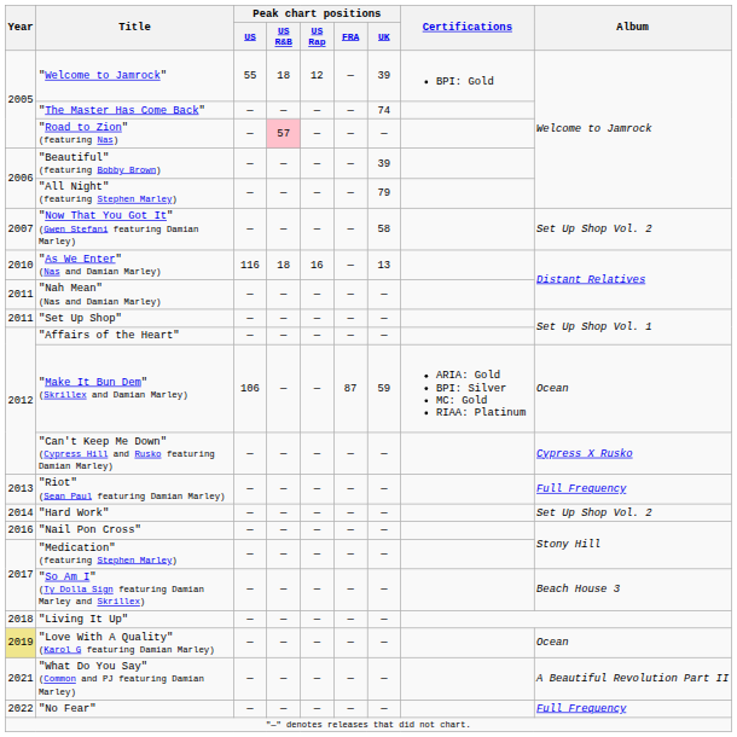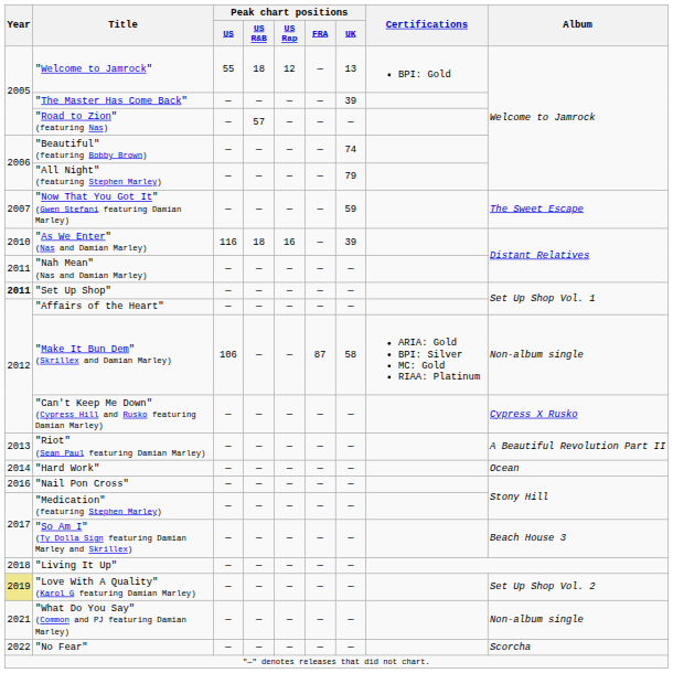"Welcome to Jamrock" | Peak chart positions / UK: 39 -> 13
"The Master Has Come Back" | Peak chart positions / UK: 74 -> 39
"Road to Zion" (featuring Nas) | Peak chart positions / US R&B: pink background -> no background
"Beautiful" (featuring Bobby Brown) | Peak chart positions / UK: 39 -> 74
"Now That You Got It" (Gwen Stefani featuring Damian Marley) | Peak chart positions / UK: 58 -> 59
"Now That You Got It" (Gwen Stefani featuring Damian Marley) | Album: Set Up Shop Vol. 2 -> The Sweet Escape
"As We Enter" (Nas and Damian Marley) | Peak chart positions / UK: 13 -> 39
"Set Up Shop" | Year: normal -> bold
"Make It Bun Dem" (Skrillex and Damian Marley) | Peak chart positions / UK: 59 -> 58
"Make It Bun Dem" (Skrillex and Damian Marley) | Album: Ocean -> Non-album single
"Riot" (Sean Paul featuring Damian Marley) | Album: Full Frequency -> A Beautiful Revolution Part II
"Hard Work" | Album: Set Up Shop Vol. 2 -> Ocean
"Love With A Quality" (Karol G featuring Damian Marley) | Album: Ocean -> Set Up Shop Vol. 2
"What Do You Say" (Common and PJ featuring Damian Marley) | Album: A Beautiful Revolution Part II -> Non-album single
"No Fear" | Album: Full Frequency -> Scorcha
